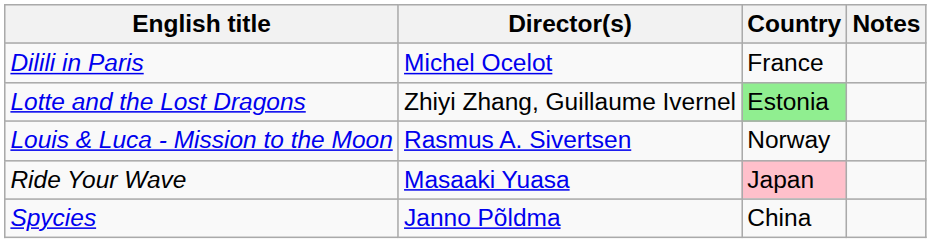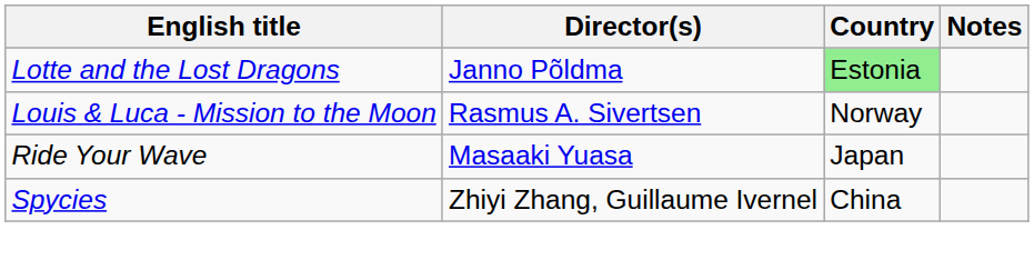- row: Dilili in Paris | Michel Ocelot | France
Lotte and the Lost Dragons | Director(s): Zhiyi Zhang, Guillaume Ivernel -> Janno Põldma
Ride Your Wave | Country: pink background -> no background
Spycies | Director(s): Janno Põldma -> Zhiyi Zhang, Guillaume Ivernel
